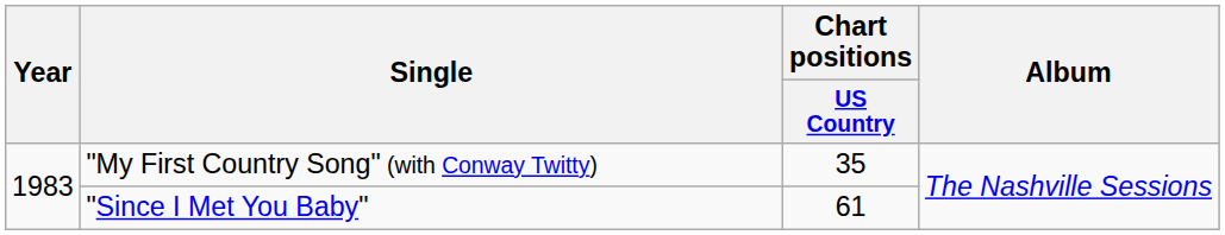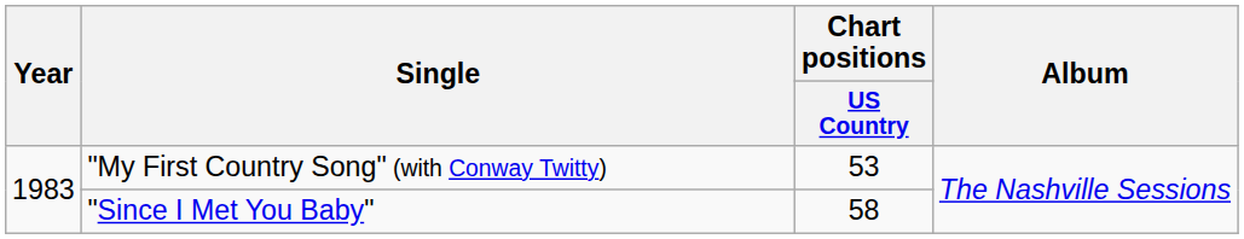"My First Country Song" (with Conway Twitty) | Chart positions / US Country: 35 -> 53
"Since I Met You Baby" | Chart positions / US Country: 61 -> 58
